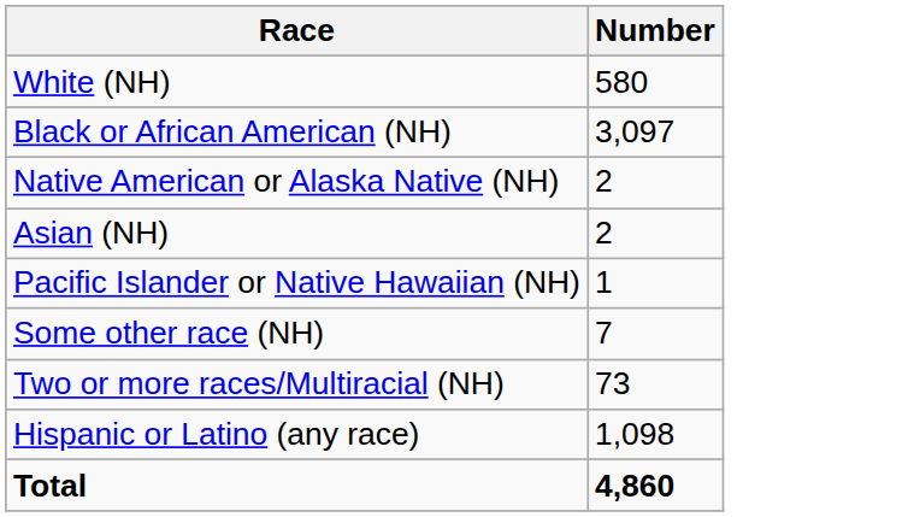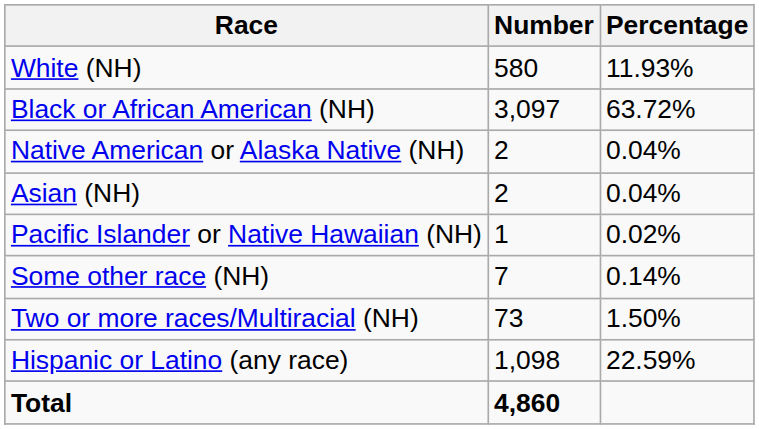+ column: Percentage | 11.93% | 63.72% | 0.04% | 0.04% | 0.02% | 0.14% | 1.50% | 22.59%
